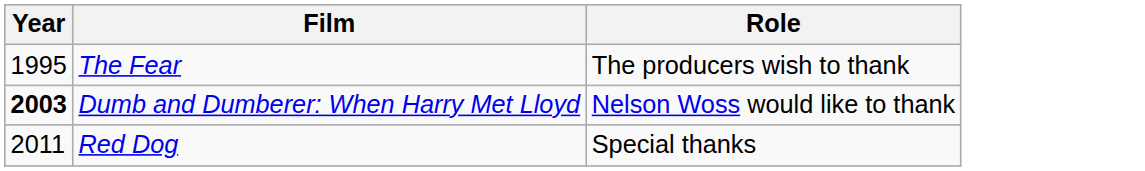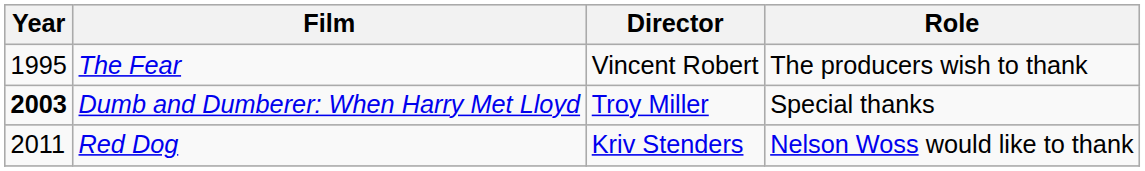+ column: Director | Vincent Robert | Troy Miller | Kriv Stenders
Dumb and Dumberer: When Harry Met Lloyd | Role: Nelson Woss would like to thank -> Special thanks
Red Dog | Role: Special thanks -> Nelson Woss would like to thank
